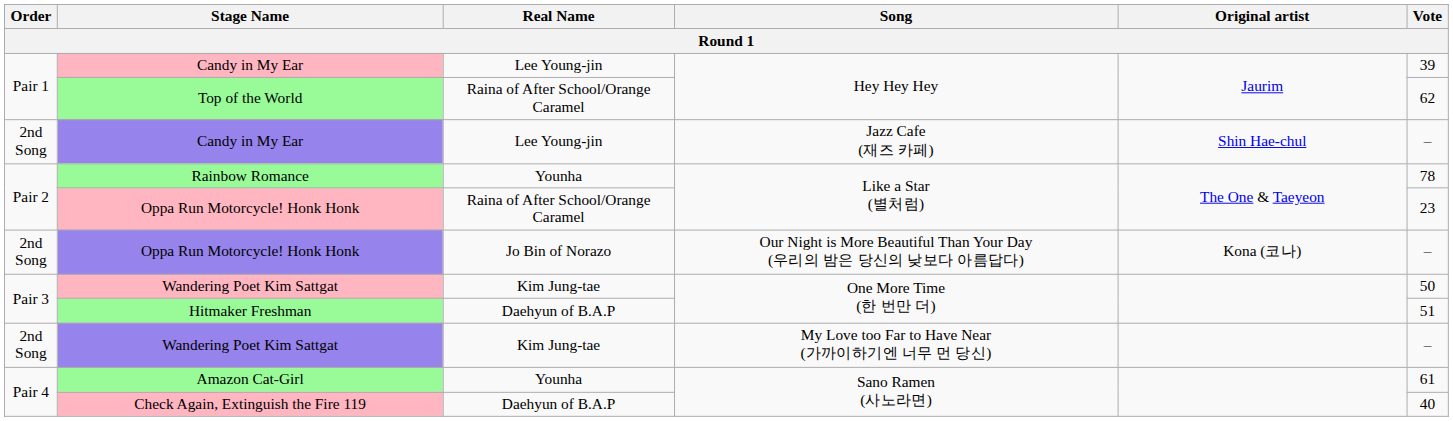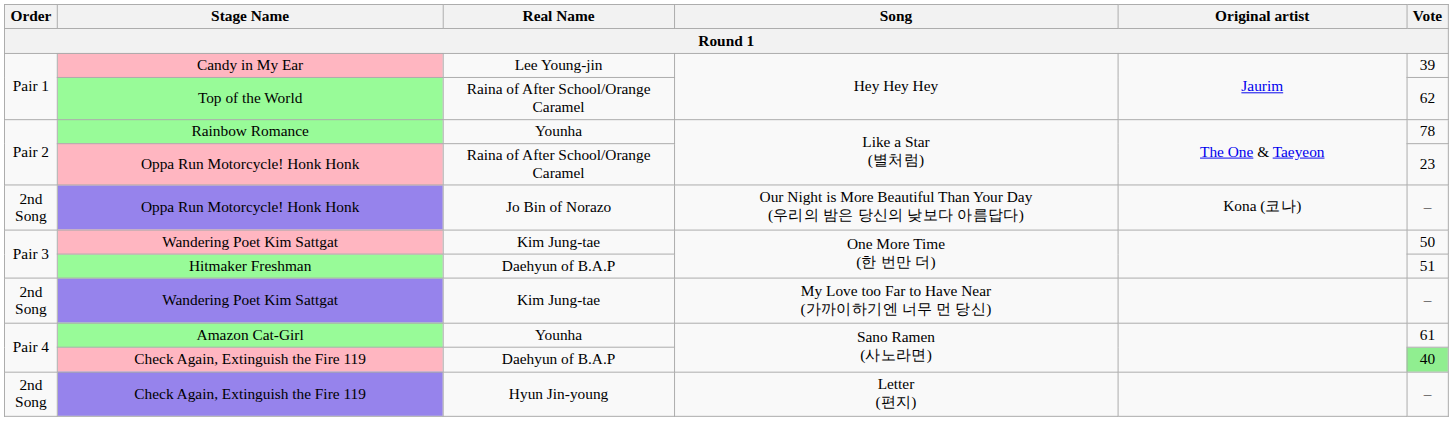- row: 2nd Song | Candy in My Ear | Lee Young-jin | Jazz Cafe (재즈 카페) | Shin Hae-chul | –
Check Again, Extinguish the Fire 119 / Sano Ramen (사노라면) | Vote: no background -> lightgreen background
+ row: 2nd Song | Check Again, Extinguish the Fire 119 | Hyun Jin-young | Letter (편지) | –
